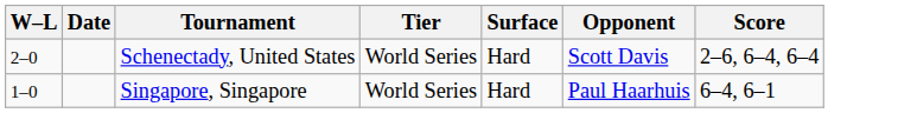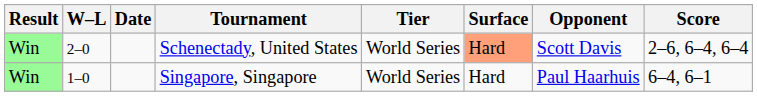+ column: Result | Win | Win
Schenectady, United States | Surface: no background -> lightsalmon background
